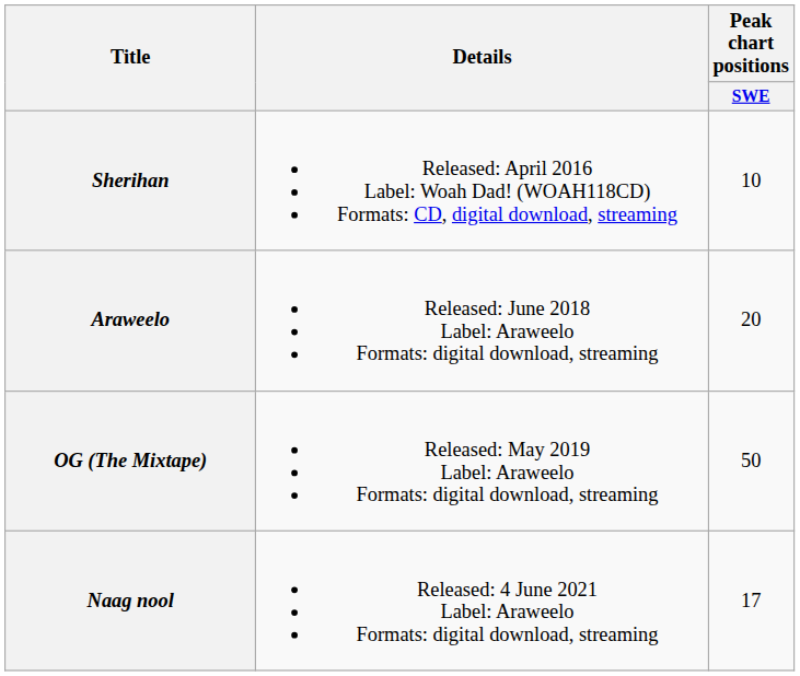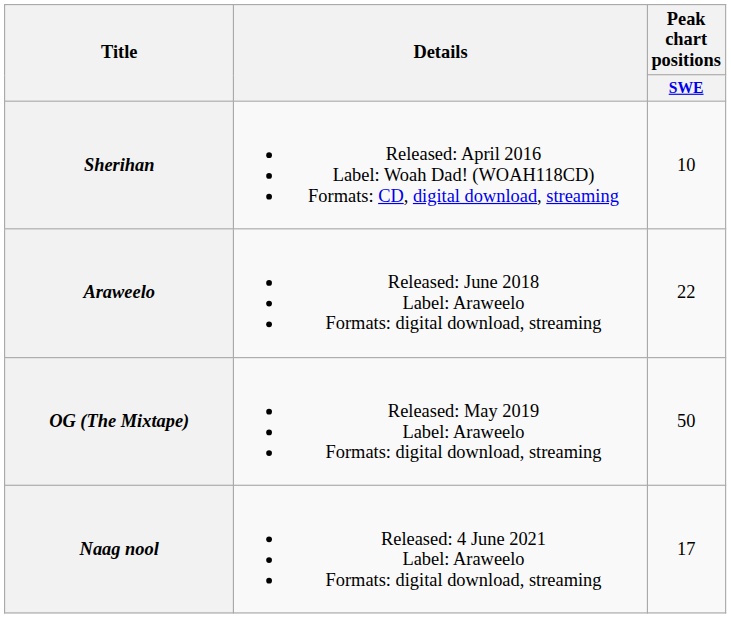Araweelo | Peak chart positions / SWE: 20 -> 22
